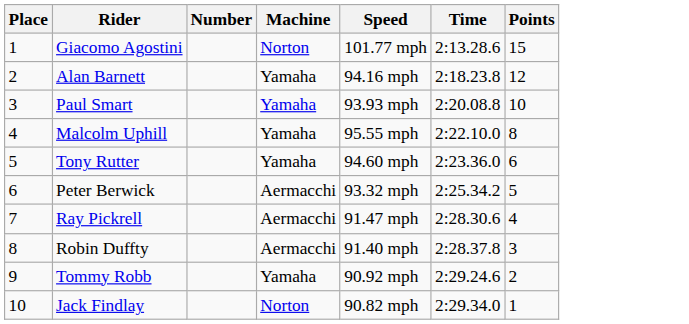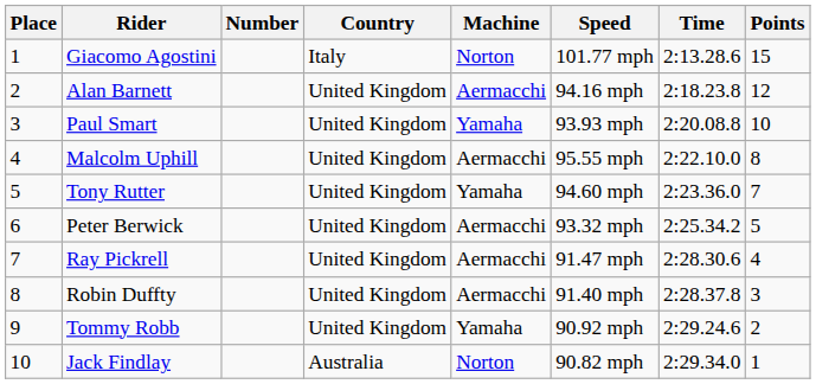+ column: Country | Italy | United Kingdom | United Kingdom | United Kingdom | United Kingdom | United Kingdom | United Kingdom | United Kingdom | United Kingdom | Australia
Alan Barnett | Machine: Yamaha -> Aermacchi
Malcolm Uphill | Machine: Yamaha -> Aermacchi
Tony Rutter | Points: 6 -> 7
